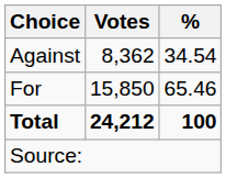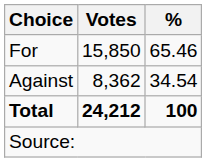rows swapped: For <-> Against
